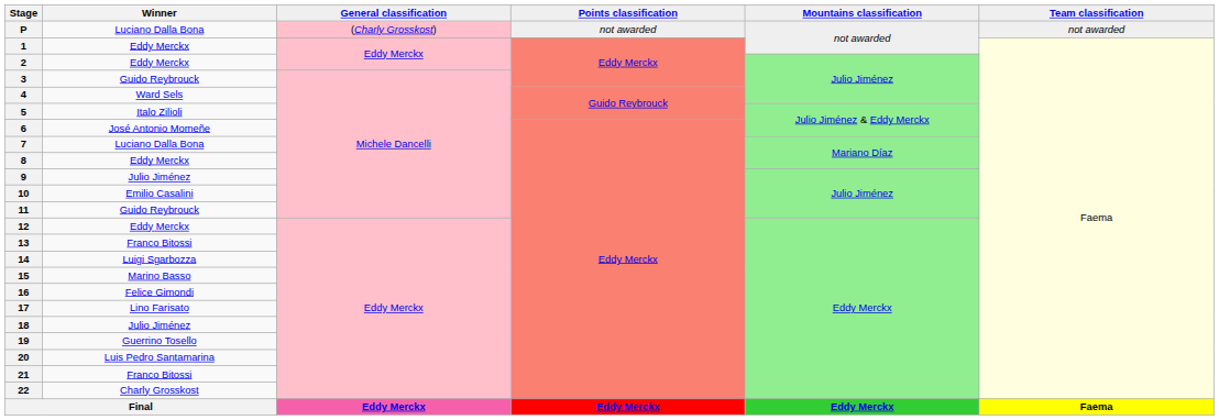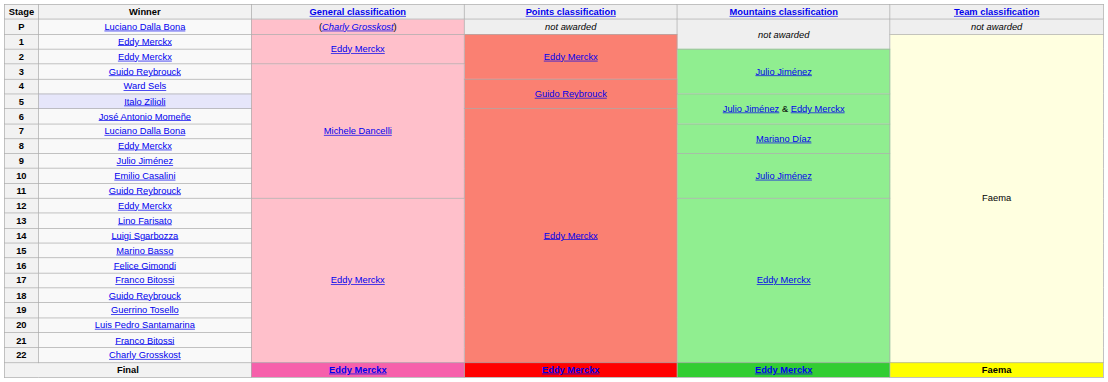5 | Winner: no background -> lavender background
13 | Winner: Franco Bitossi -> Lino Farisato
17 | Winner: Lino Farisato -> Franco Bitossi
18 | Winner: Julio Jiménez -> Guido Reybrouck
